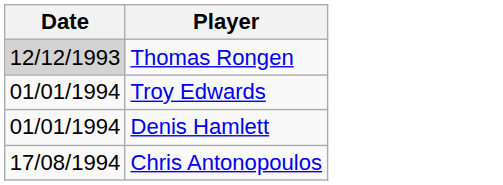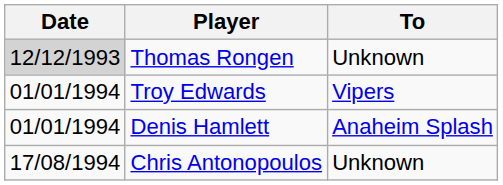+ column: To | Unknown | Vipers | Anaheim Splash | Unknown
